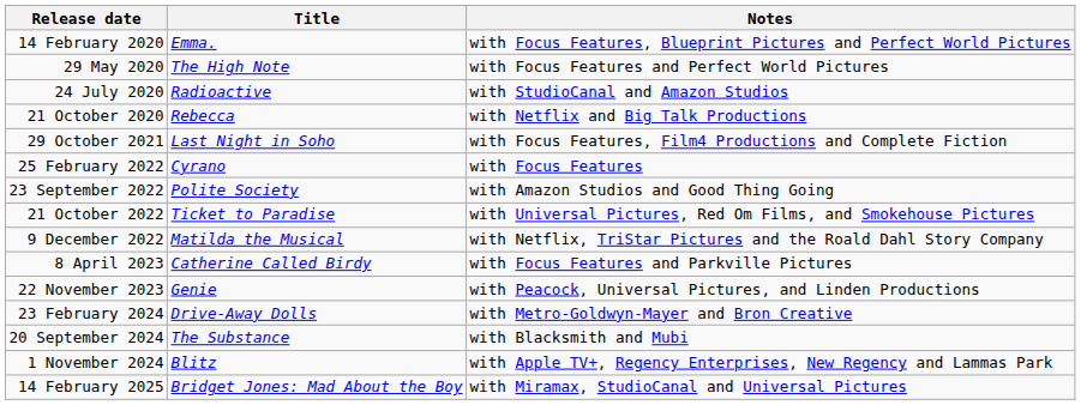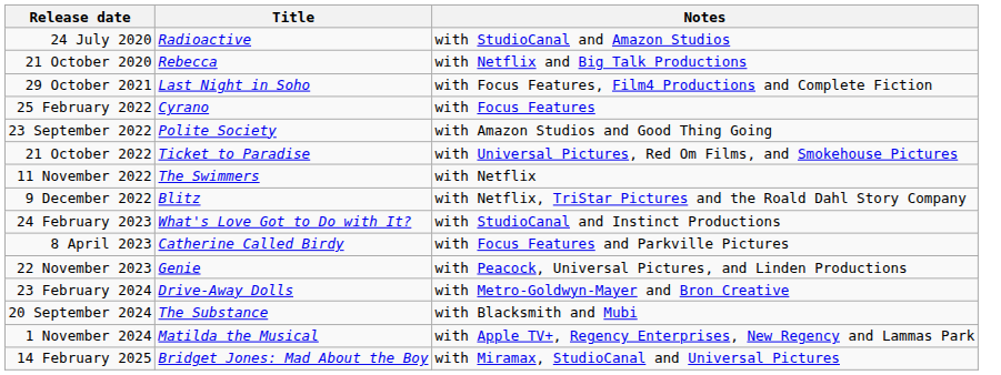- row: 14 February 2020 | Emma. | with Focus Features, Blueprint Pictures and Perfect World Pictures
- row: 29 May 2020 | The High Note | with Focus Features and Perfect World Pictures
+ row: 11 November 2022 | The Swimmers | with Netflix
9 December 2022 | Title: Matilda the Musical -> Blitz
+ row: 24 February 2023 | What's Love Got to Do with It? | with StudioCanal and Instinct Productions
1 November 2024 | Title: Blitz -> Matilda the Musical
